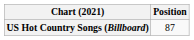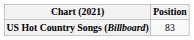US Hot Country Songs (Billboard) | Position: 87 -> 83
